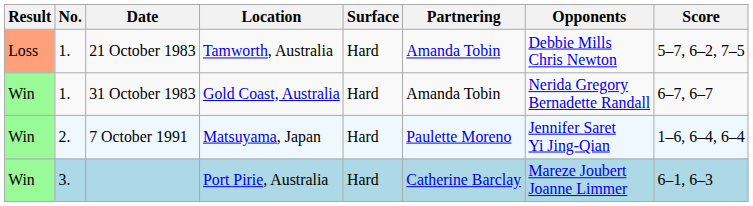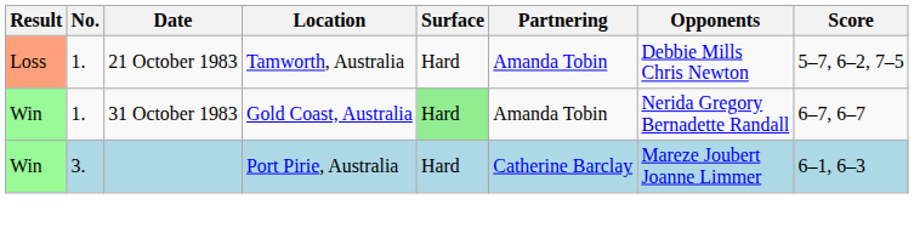31 October 1983 | Surface: no background -> lightgreen background
- row: Win | 2. | 7 October 1991 | Matsuyama, Japan | Hard | Paulette Moreno | Jennifer Saret Yi Jing-Qian | 1–6, 6–4, 6–4
